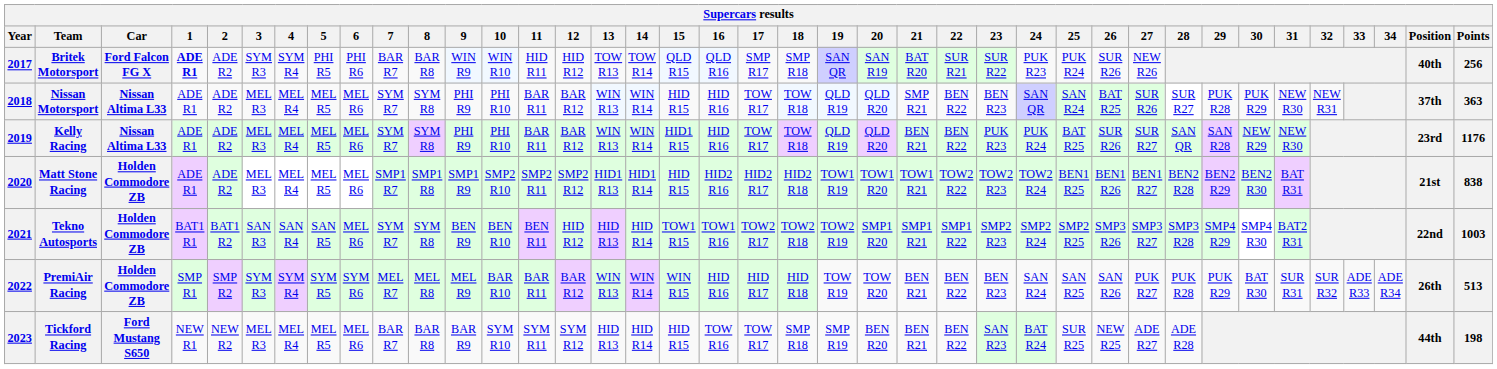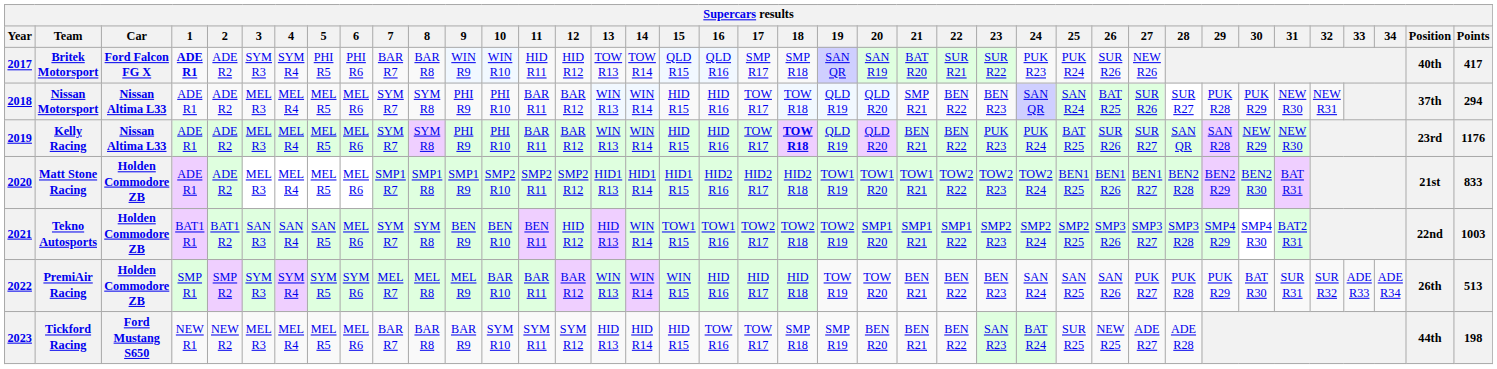Britek Motorsport | Points: 256 -> 417
Nissan Motorsport | Points: 363 -> 294
Kelly Racing | 15: HID1 R15 -> HID R15
Kelly Racing | 18: normal -> bold
Matt Stone Racing | 15: HID R15 -> HID1 R15
Matt Stone Racing | Points: 838 -> 833
Tekno Autosports | 14: HID R14 -> WIN R14
